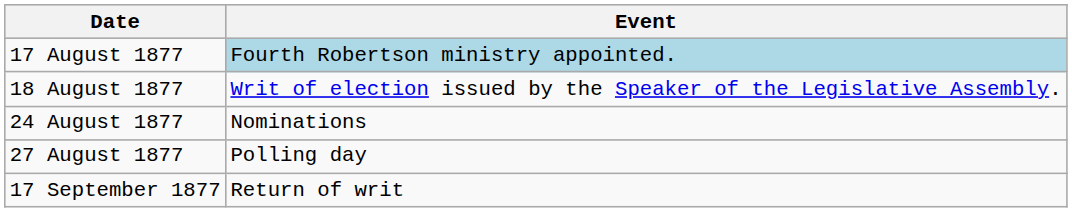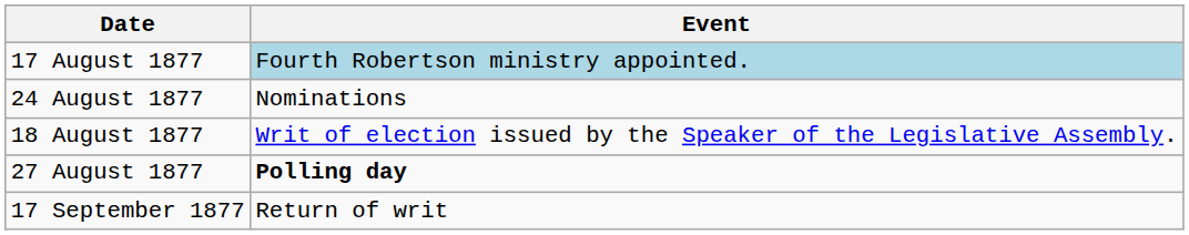rows swapped: 18 August 1877 <-> 24 August 1877
27 August 1877 | Event: normal -> bold
